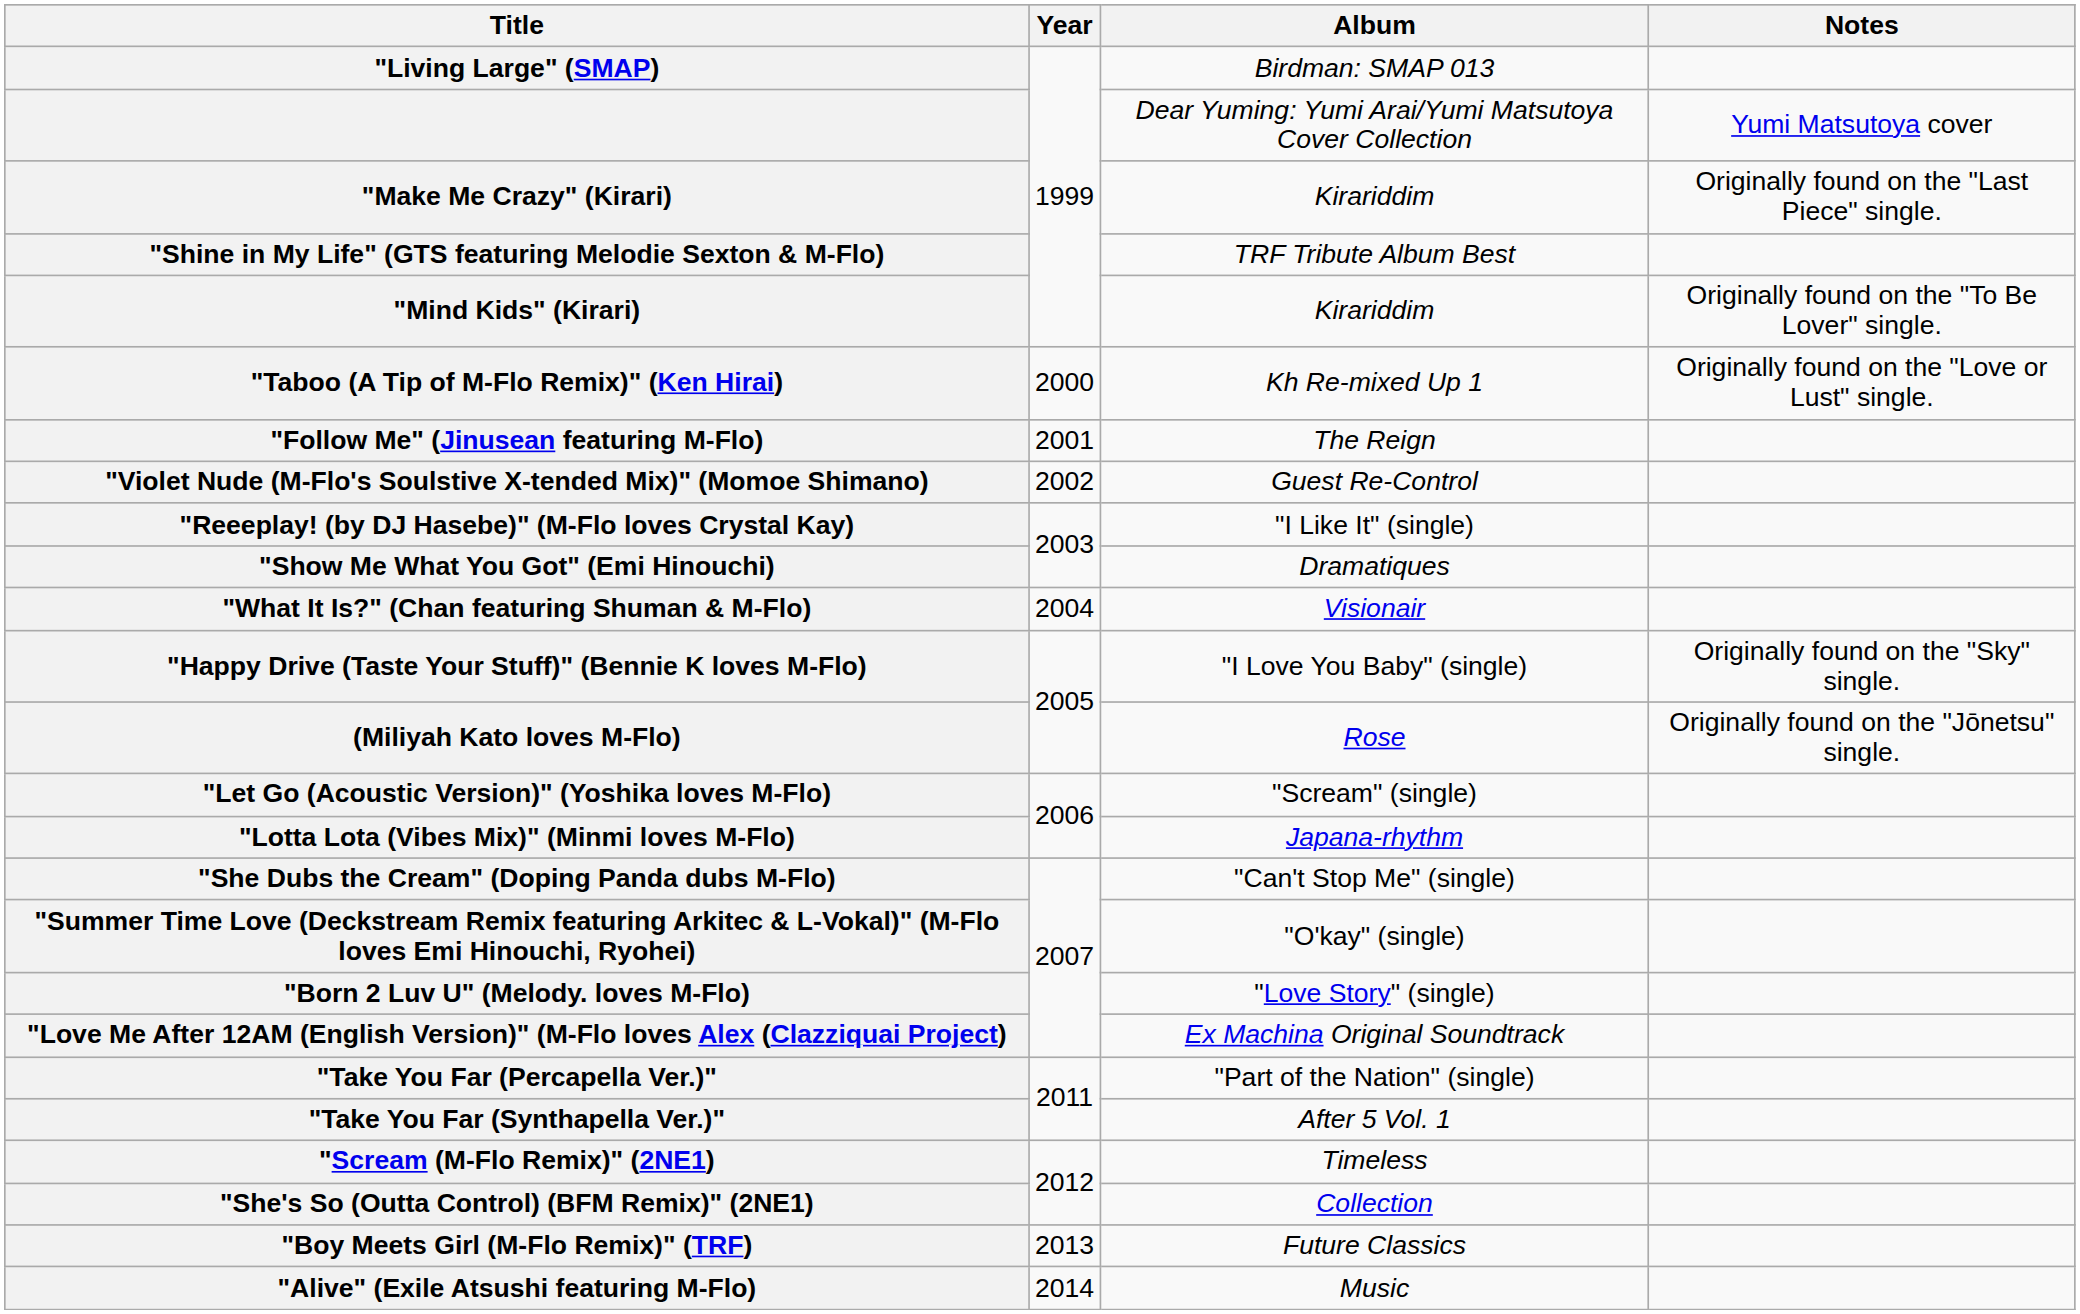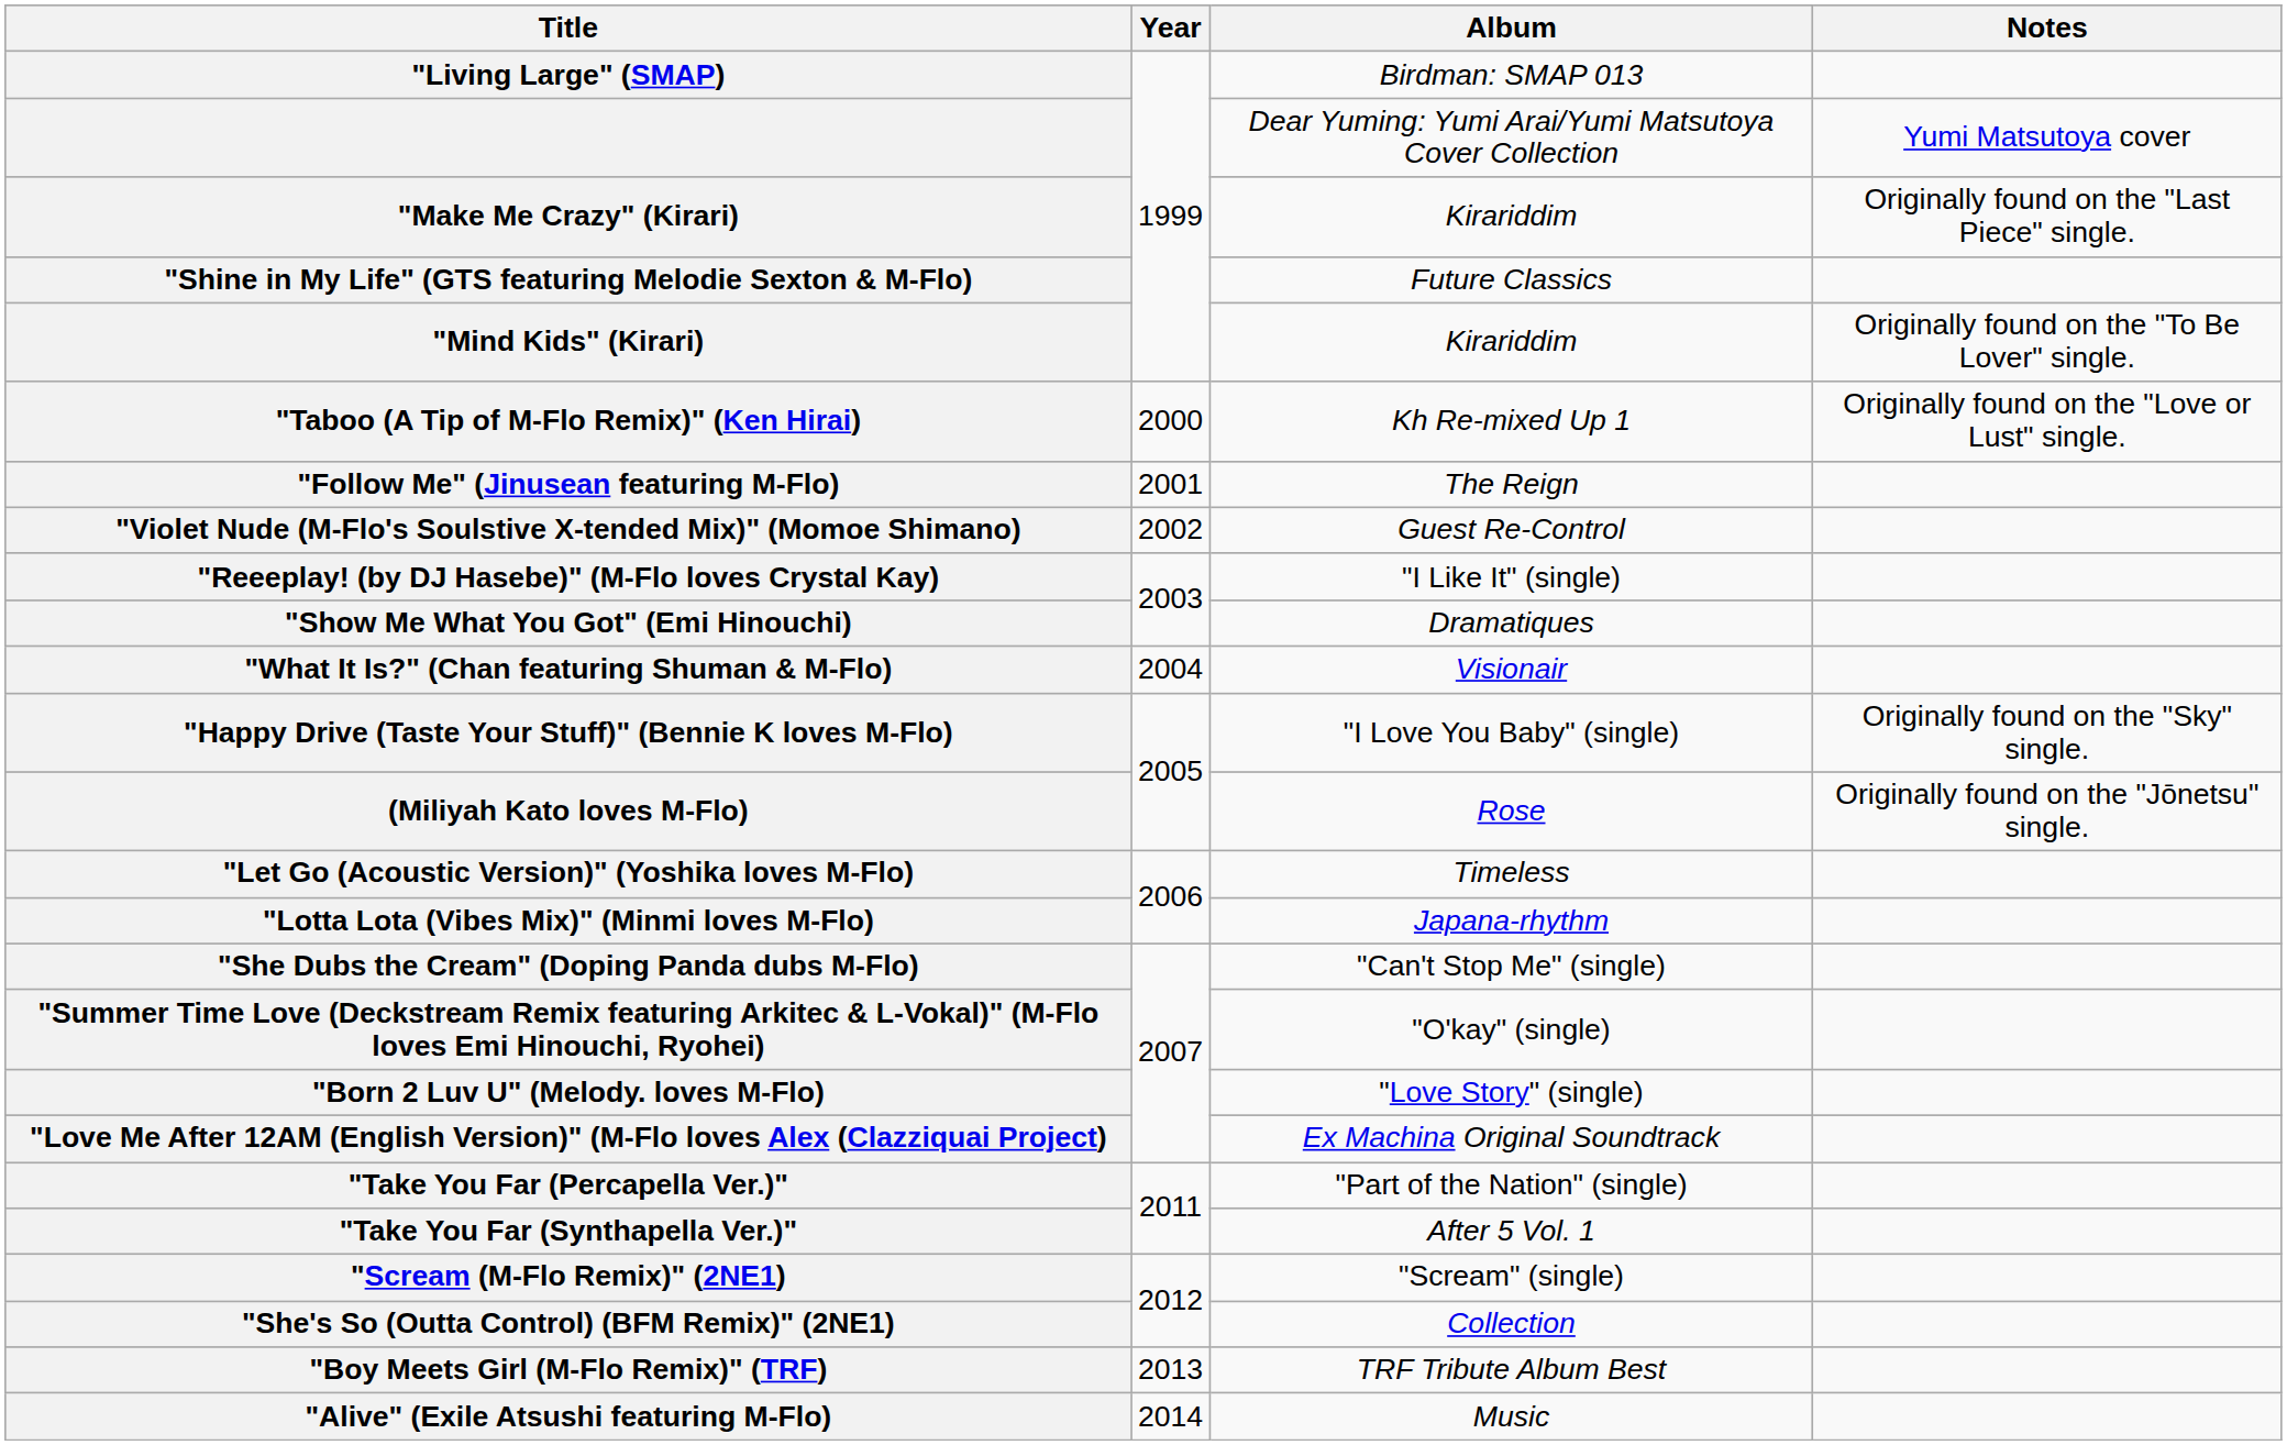"Shine in My Life" (GTS featuring Melodie Sexton & M-Flo) | Album: TRF Tribute Album Best -> Future Classics
"Let Go (Acoustic Version)" (Yoshika loves M-Flo) | Album: "Scream" (single) -> Timeless
"Scream (M-Flo Remix)" (2NE1) | Album: Timeless -> "Scream" (single)
"Boy Meets Girl (M-Flo Remix)" (TRF) | Album: Future Classics -> TRF Tribute Album Best
